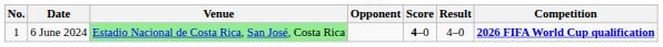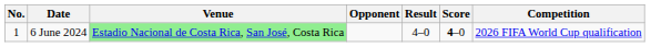columns swapped: Score <-> Result
6 June 2024 | Competition: bold -> normal
